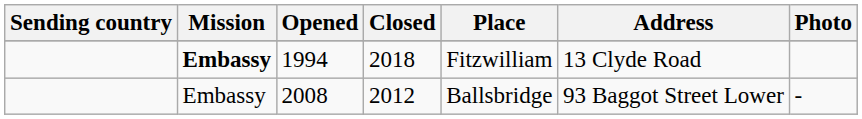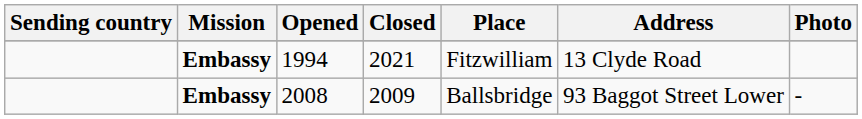1994 | Closed: 2018 -> 2021
2008 | Mission: normal -> bold
2008 | Closed: 2012 -> 2009
